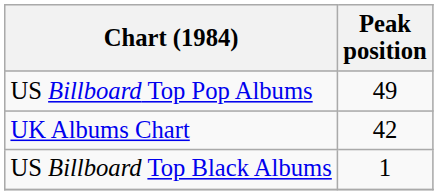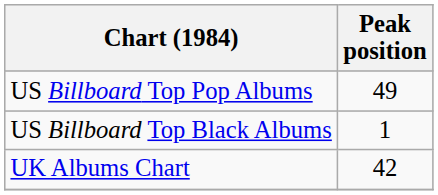rows swapped: US Billboard Top Black Albums <-> UK Albums Chart
